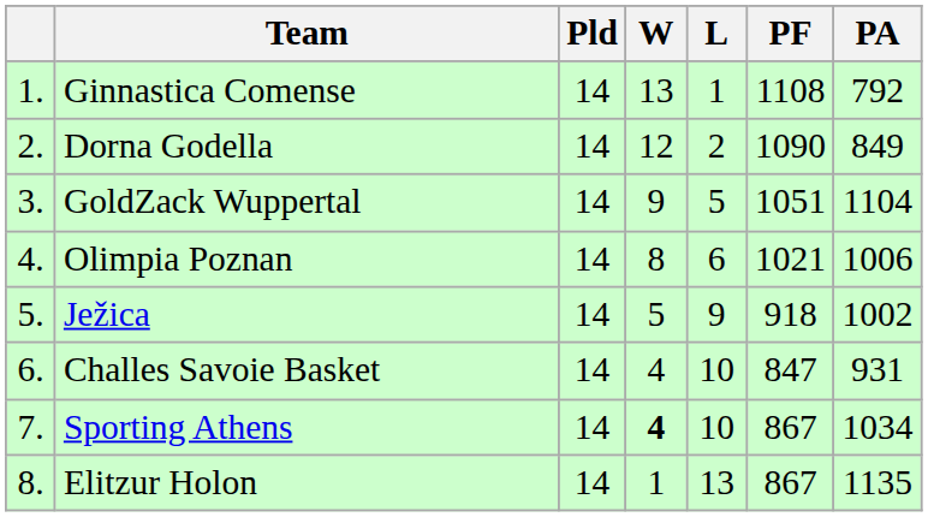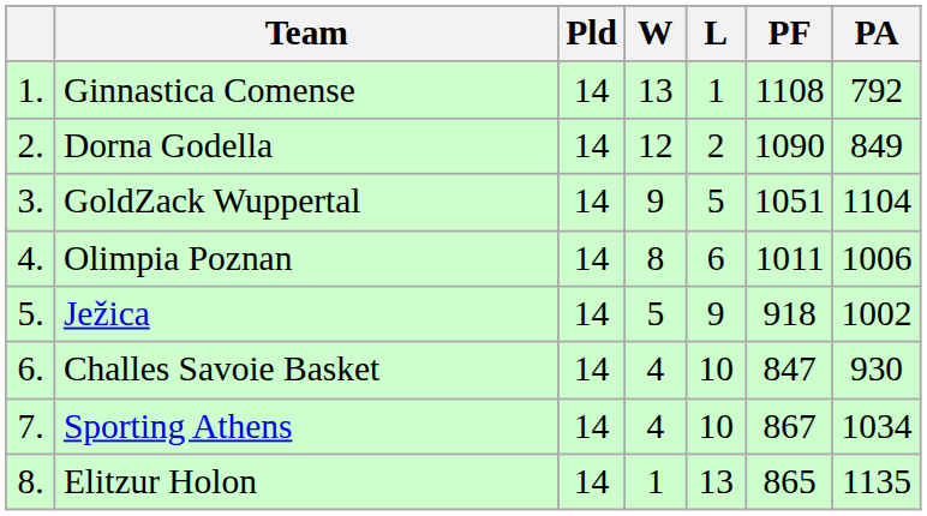Olimpia Poznan | PF: 1021 -> 1011
Challes Savoie Basket | PA: 931 -> 930
Sporting Athens | W: bold -> normal
Elitzur Holon | PF: 867 -> 865
